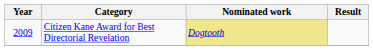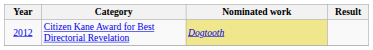Citizen Kane Award for Best Directorial Revelation | Year: 2009 -> 2012
